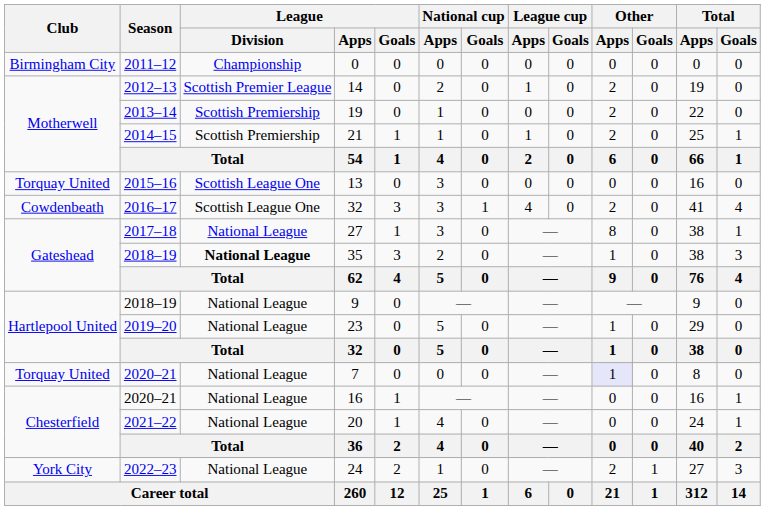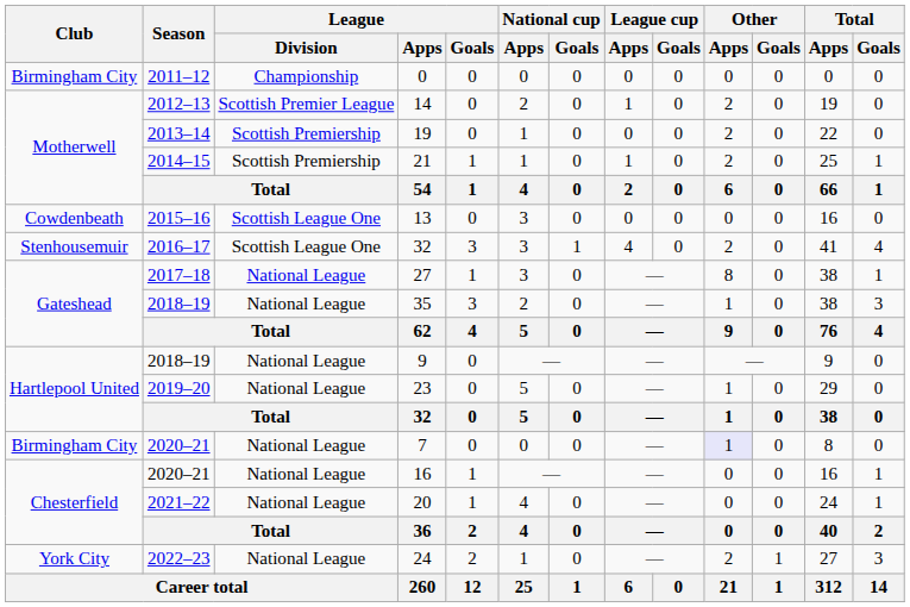13 | Club: Torquay United -> Cowdenbeath
2016–17 / 32 | Club: Cowdenbeath -> Stenhousemuir
35 | League / Division: bold -> normal
7 | Club: Torquay United -> Birmingham City
